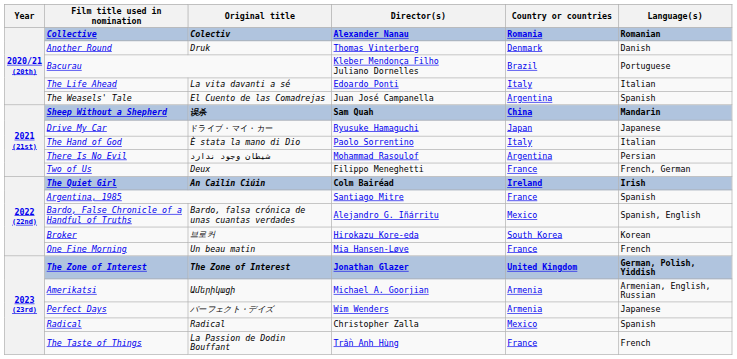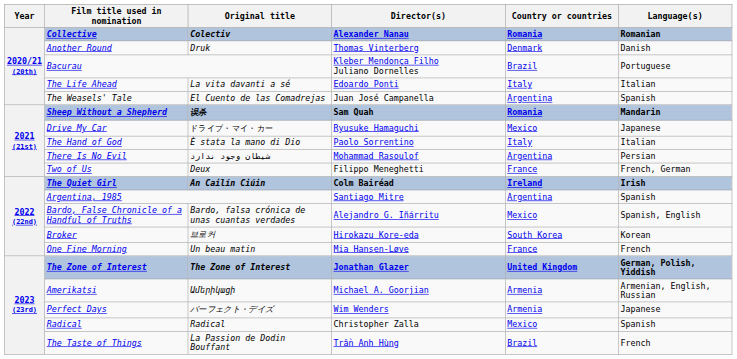Sheep Without a Shepherd | Country or countries: China -> Romania
Drive My Car | Country or countries: Japan -> Mexico
Argentina, 1985 | Country or countries: France -> Argentina
The Taste of Things | Country or countries: France -> Brazil
